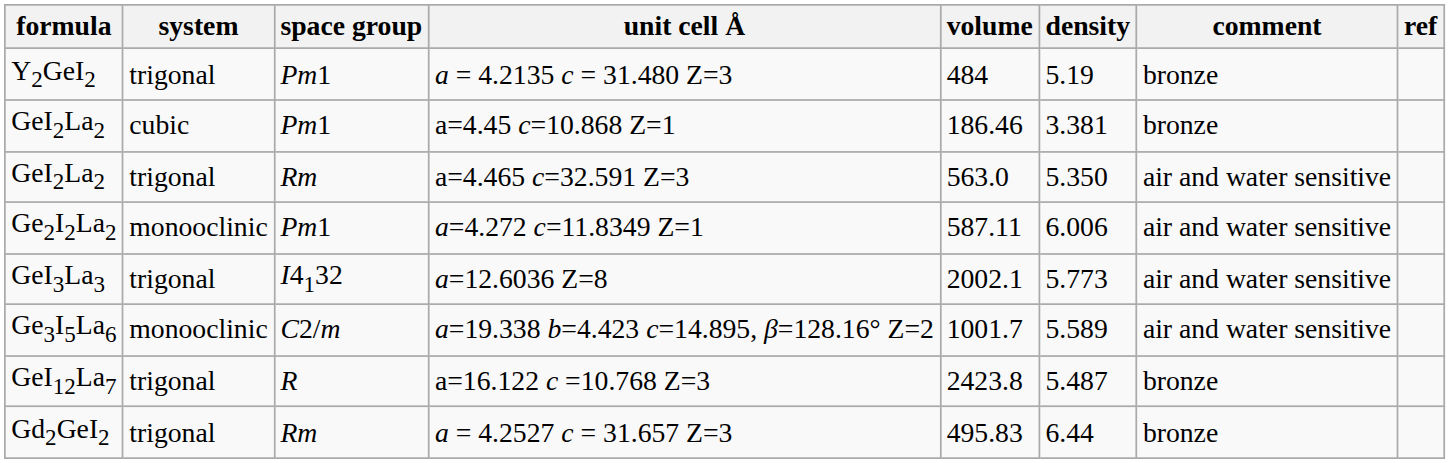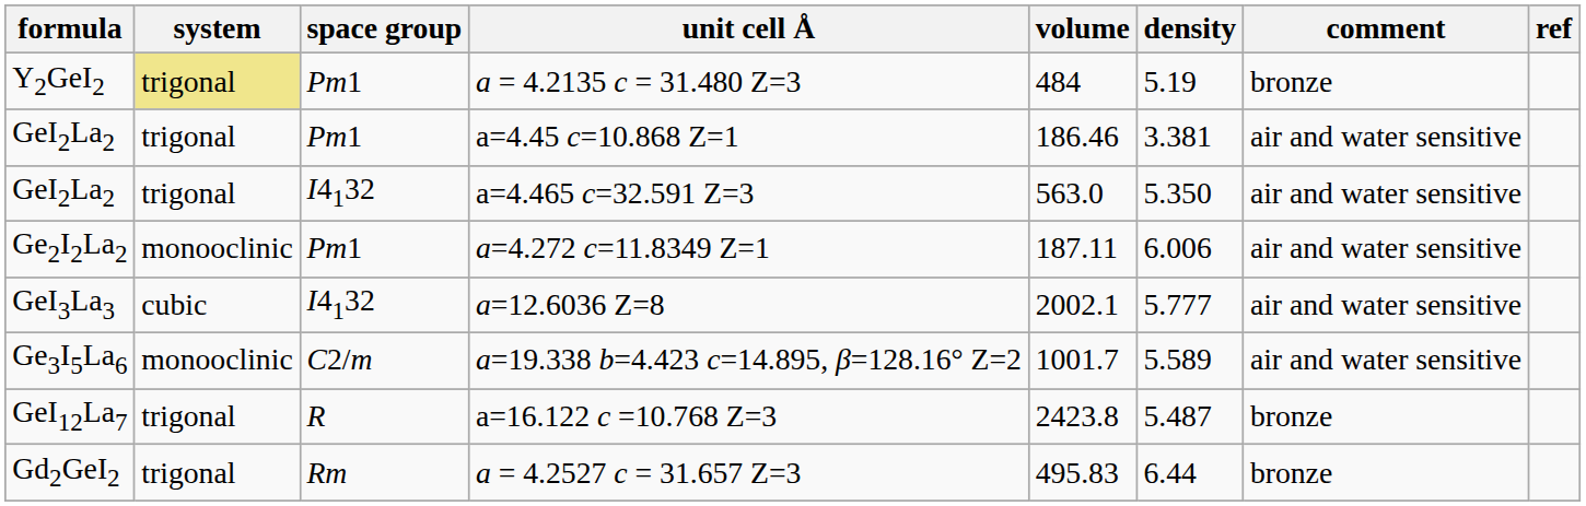a = 4.2135 c = 31.480 Z=3 | system: no background -> khaki background
a=4.45 c=10.868 Z=1 | system: cubic -> trigonal
a=4.45 c=10.868 Z=1 | comment: bronze -> air and water sensitive
a=4.465 c=32.591 Z=3 | space group: Rm -> I4132
a=4.272 c=11.8349 Z=1 | volume: 587.11 -> 187.11
a=12.6036 Z=8 | system: trigonal -> cubic
a=12.6036 Z=8 | density: 5.773 -> 5.777
